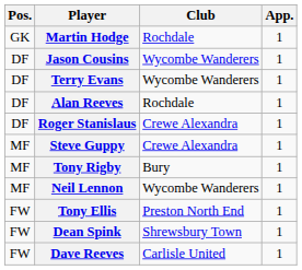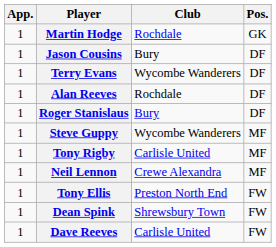columns swapped: Pos. <-> App.
Jason Cousins | Club: Wycombe Wanderers -> Bury
Roger Stanislaus | Club: Crewe Alexandra -> Bury
Steve Guppy | Club: Crewe Alexandra -> Wycombe Wanderers
Tony Rigby | Club: Bury -> Carlisle United
Neil Lennon | Club: Wycombe Wanderers -> Crewe Alexandra
